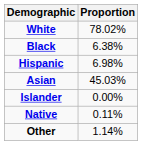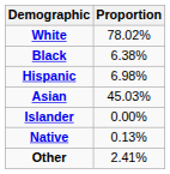Native | Proportion: 0.11% -> 0.13%
Other | Proportion: 1.14% -> 2.41%
